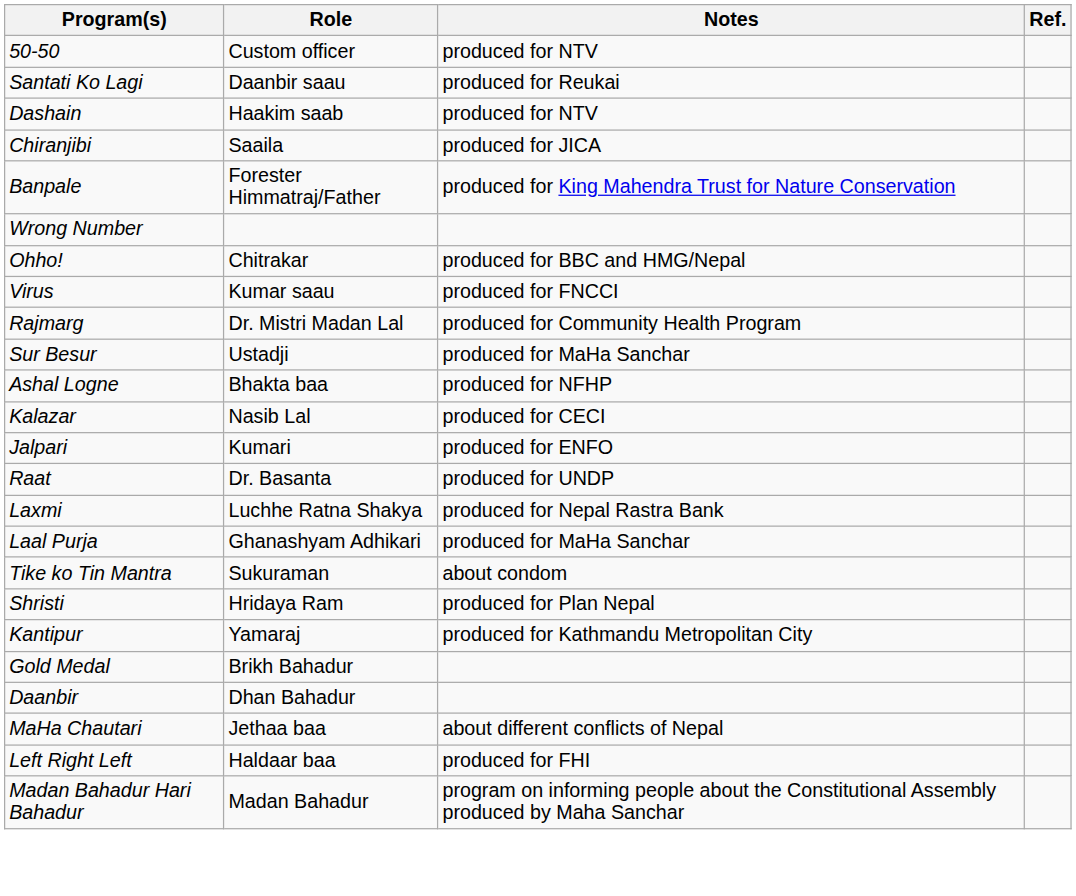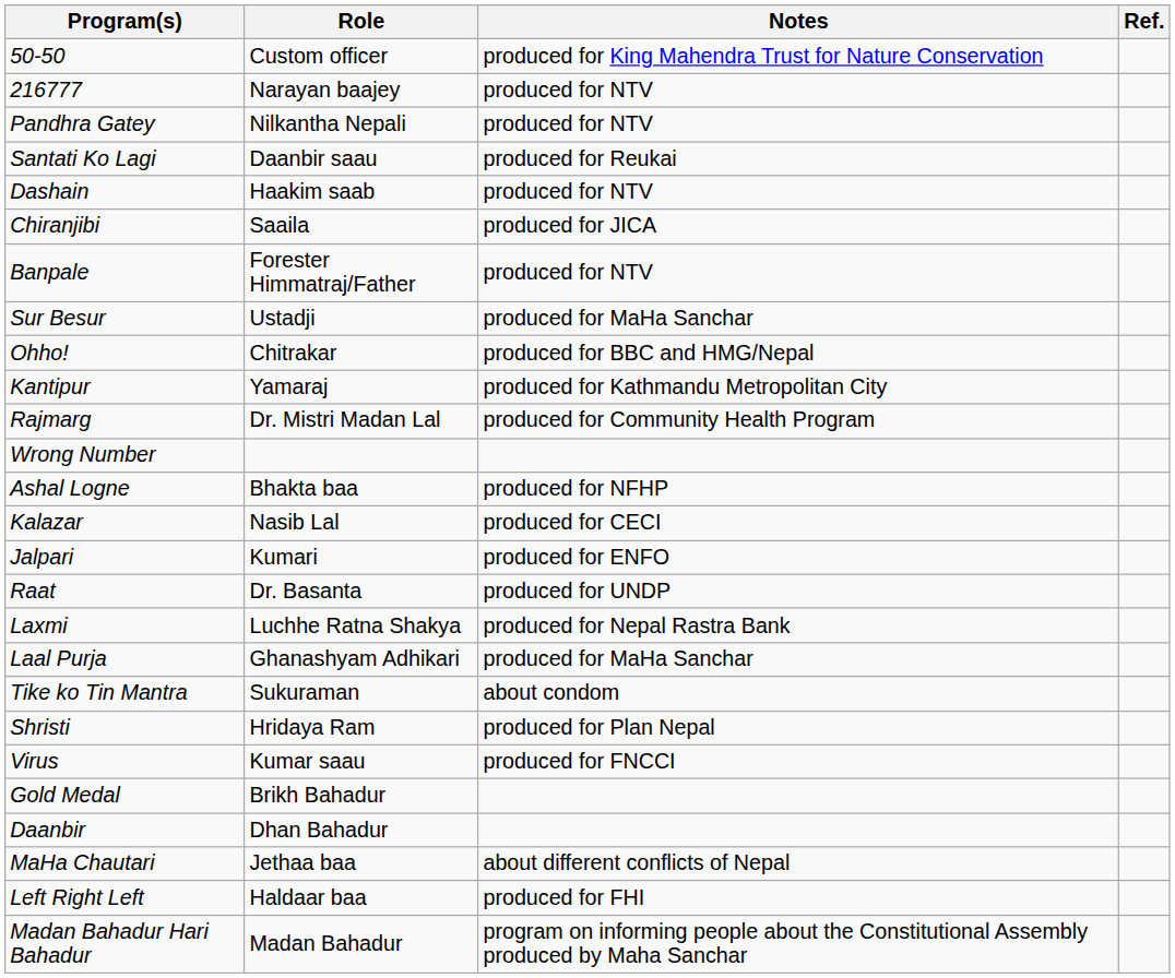50-50 | Notes: produced for NTV -> produced for King Mahendra Trust for Nature Conservation
+ row: 216777 | Narayan baajey | produced for NTV
+ row: Pandhra Gatey | Nilkantha Nepali | produced for NTV
Banpale | Notes: produced for King Mahendra Trust for Nature Conservation -> produced for NTV
rows swapped: Sur Besur <-> Wrong Number
rows swapped: Kantipur <-> Virus
